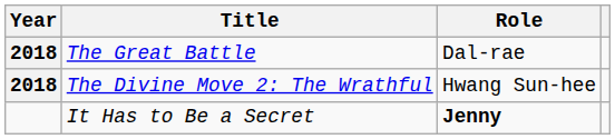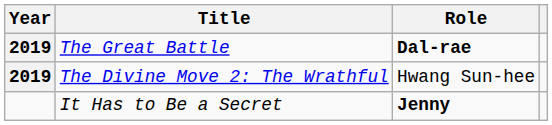The Great Battle | Year: 2018 -> 2019
The Great Battle | Role: normal -> bold
The Divine Move 2: The Wrathful | Year: 2018 -> 2019
